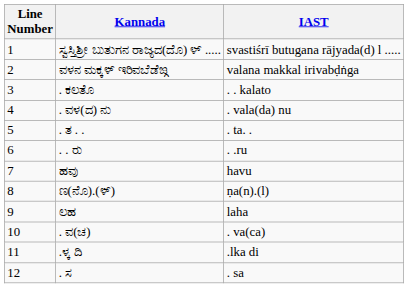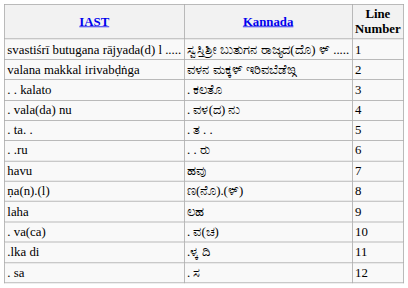columns swapped: Line Number <-> IAST
